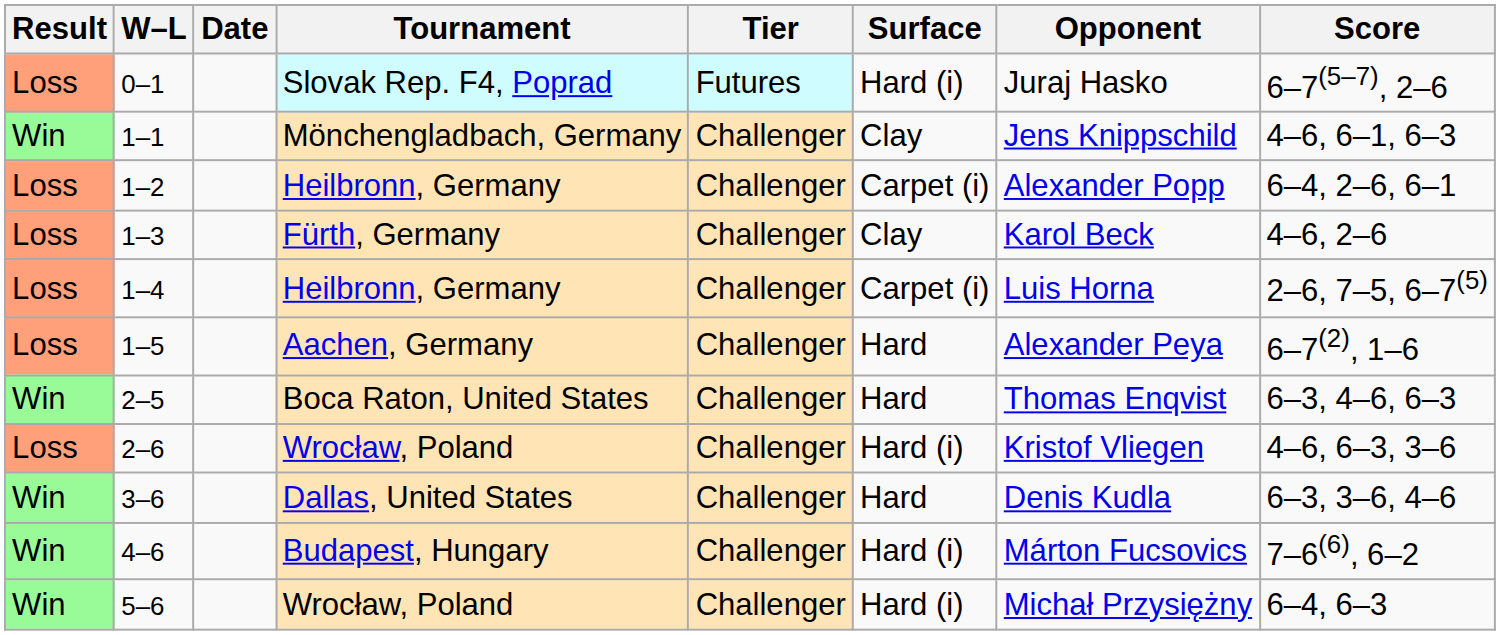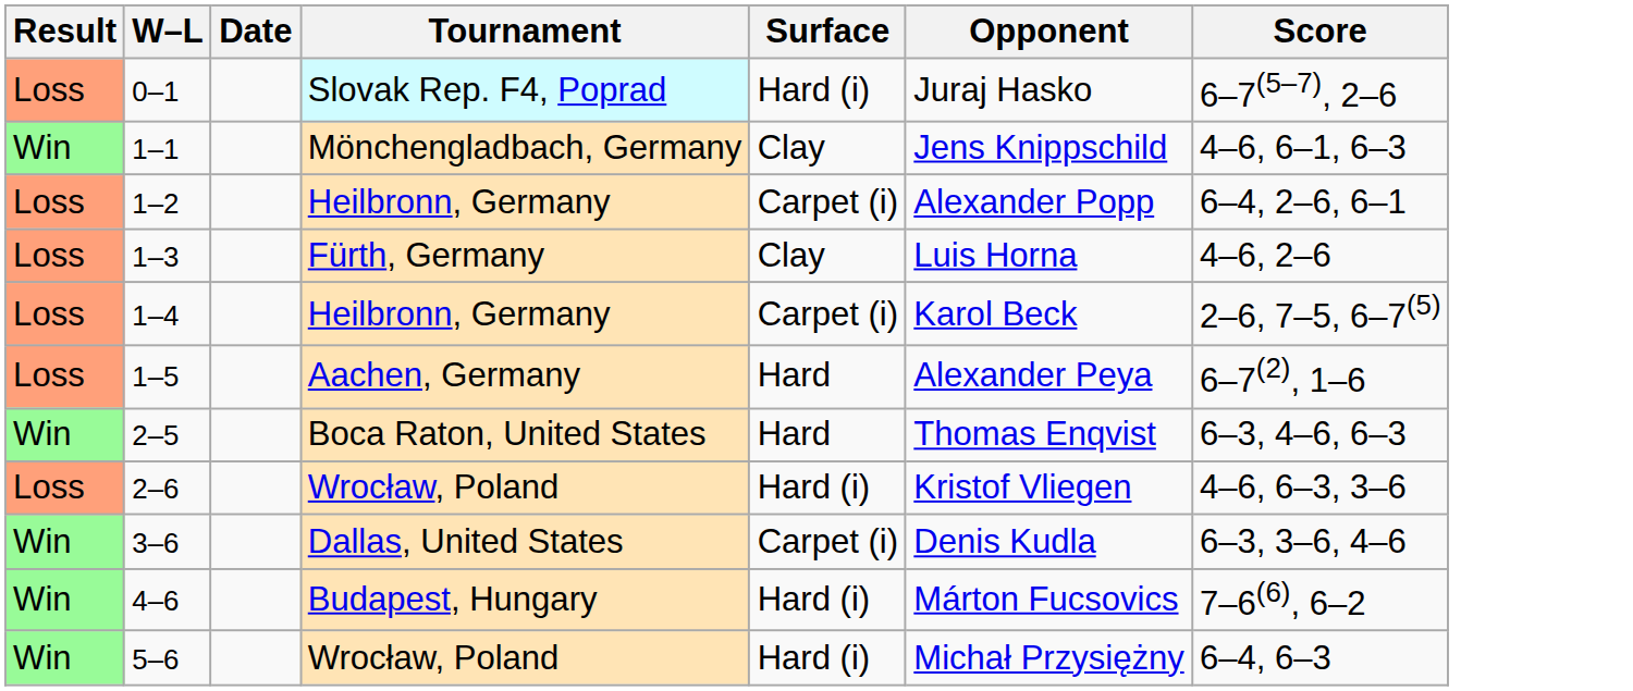- column: Tier | Futures | Challenger | Challenger | Challenger | Challenger | Challenger | Challenger | Challenger | Challenger | Challenger | Challenger
1–3 | Opponent: Karol Beck -> Luis Horna
1–4 | Opponent: Luis Horna -> Karol Beck
3–6 | Surface: Hard -> Carpet (i)
